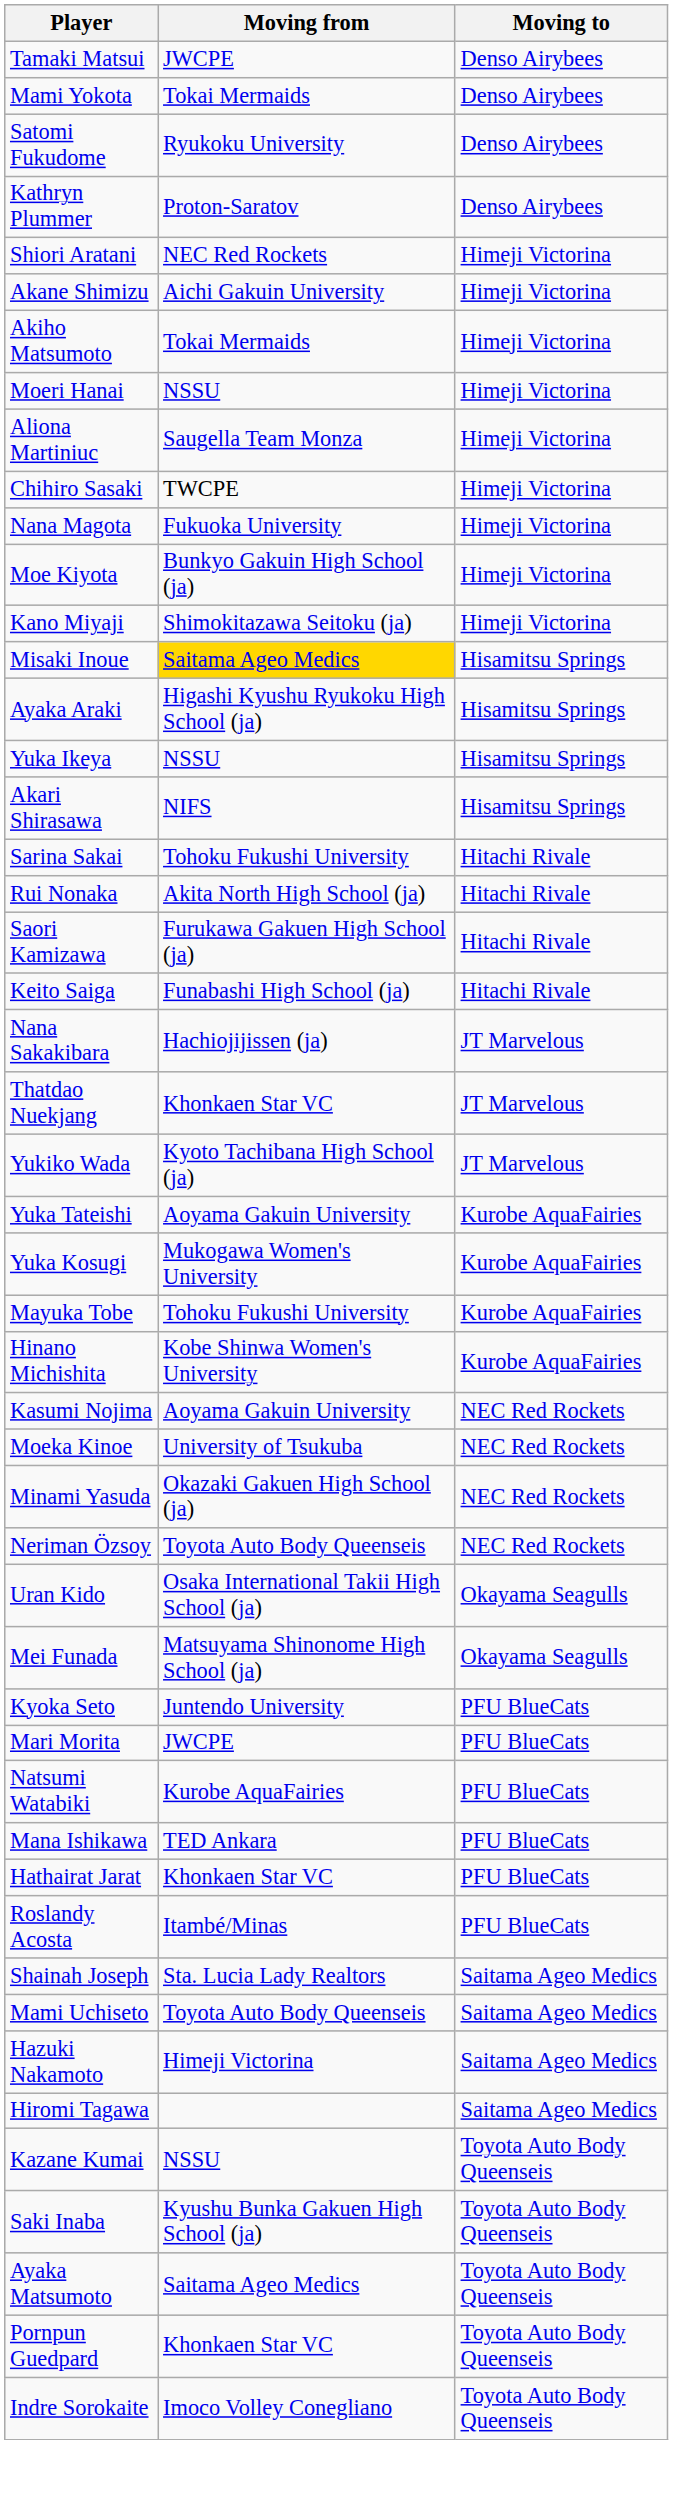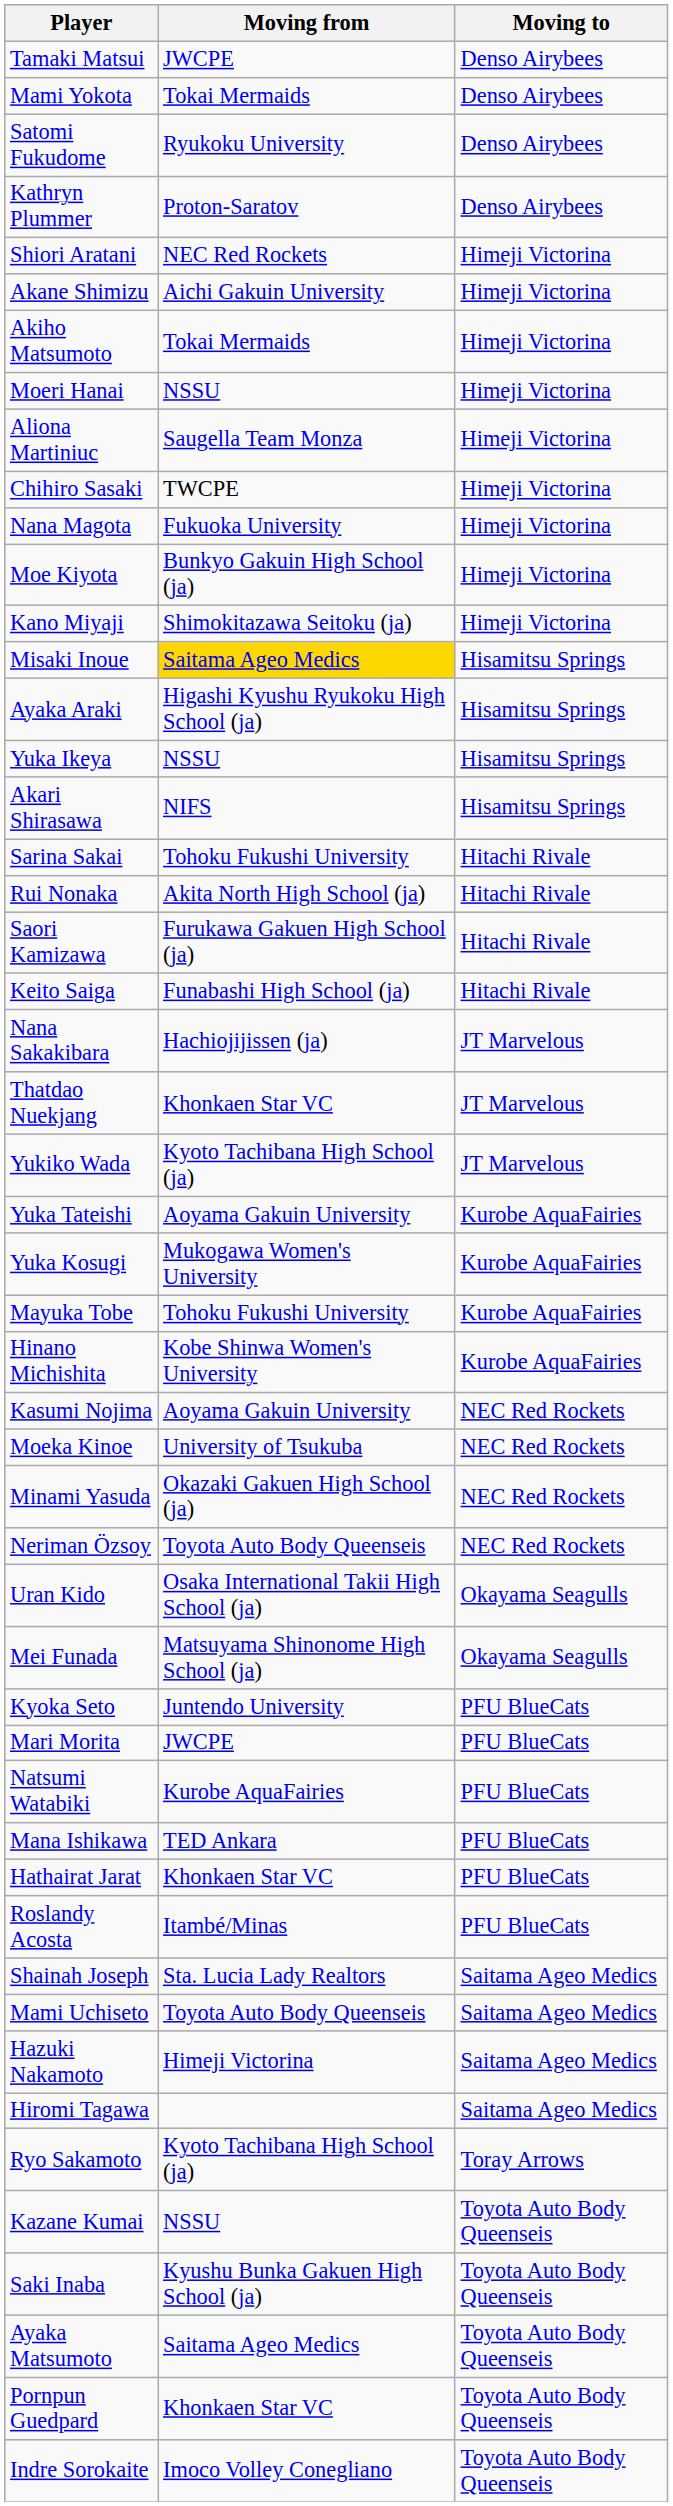+ row: Ryo Sakamoto | Kyoto Tachibana High School (ja) | Toray Arrows
